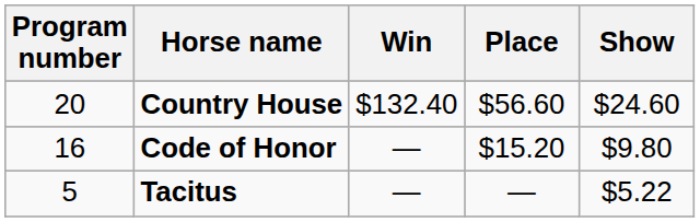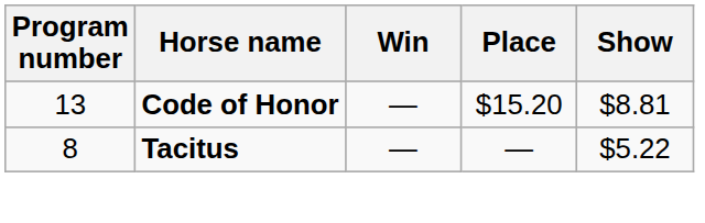- row: 20 | Country House | $132.40 | $56.60 | $24.60
Code of Honor | Program number: 16 -> 13
Code of Honor | Show: $9.80 -> $8.81
Tacitus | Program number: 5 -> 8
